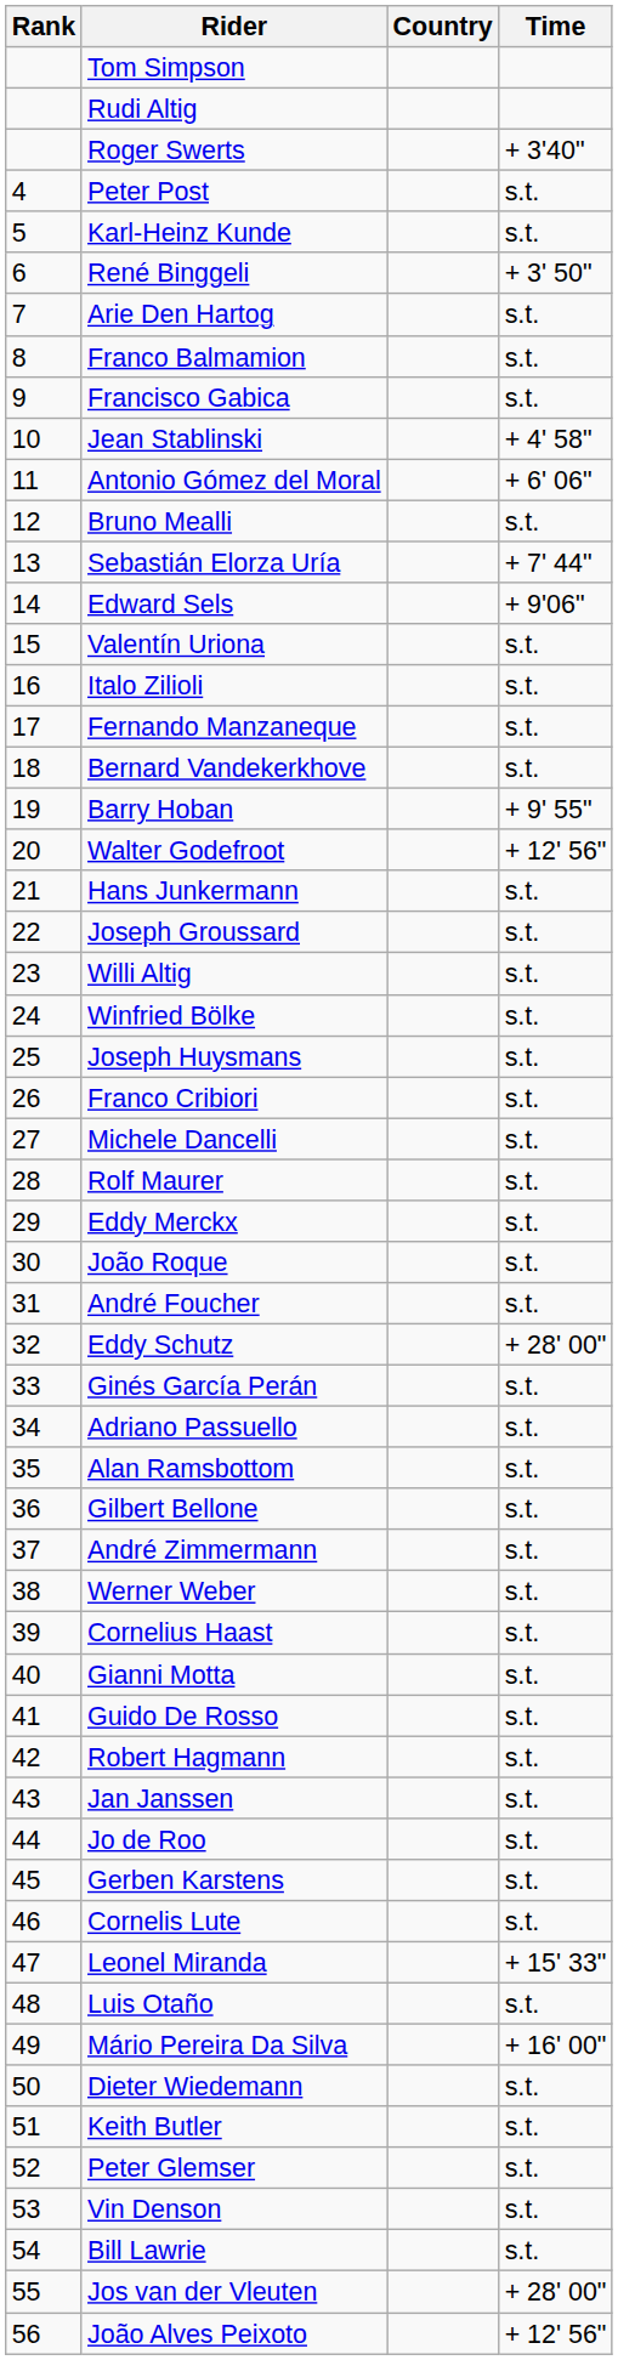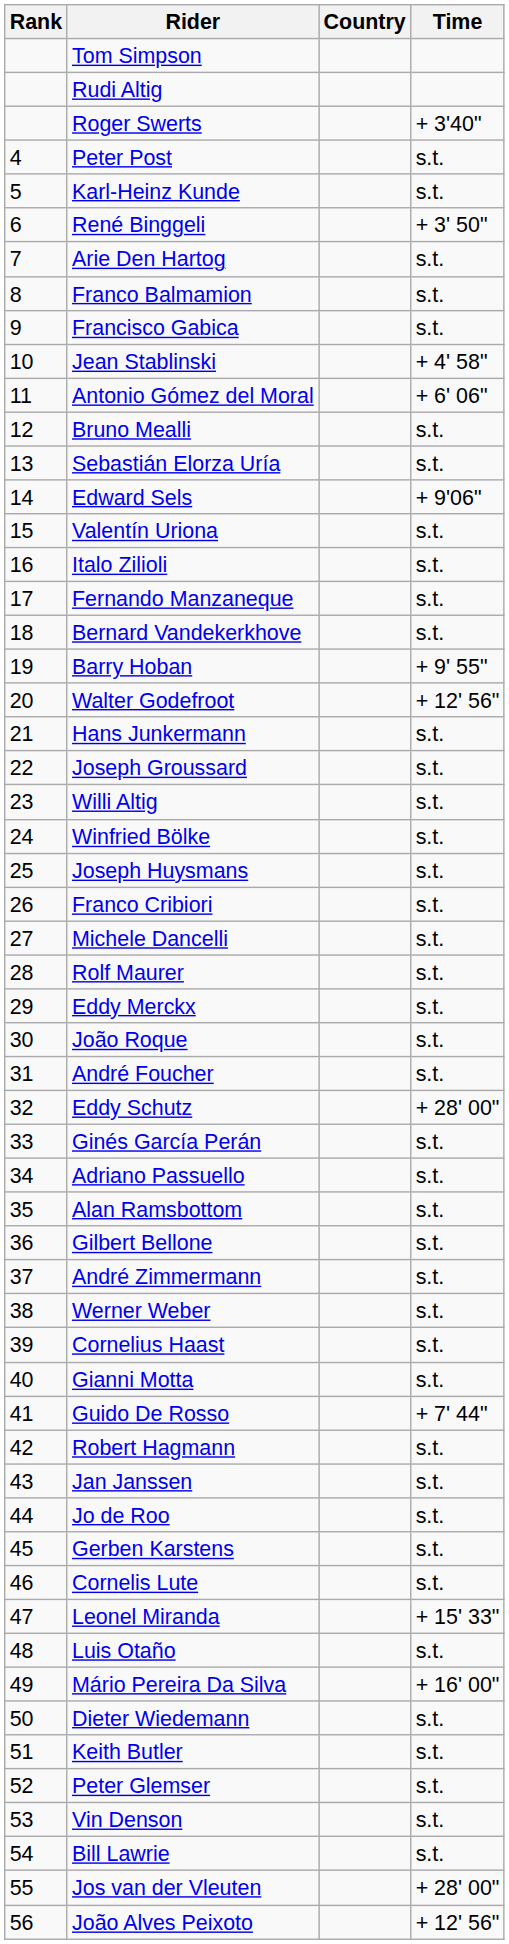Sebastián Elorza Uría | Time: + 7' 44" -> s.t.
Guido De Rosso | Time: s.t. -> + 7' 44"
